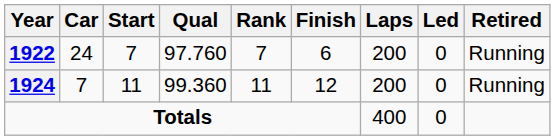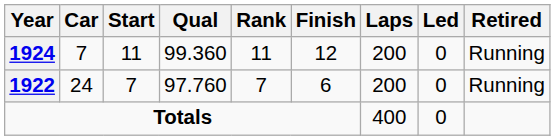rows swapped: 1922 <-> 1924
